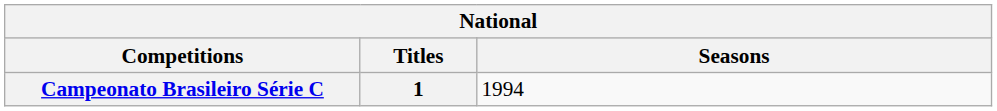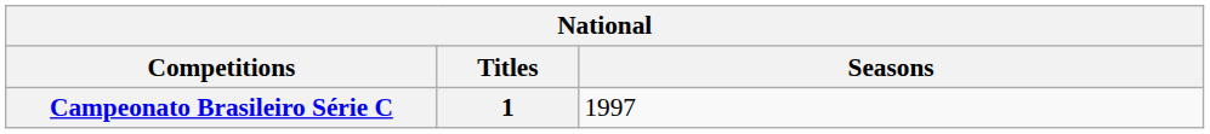Campeonato Brasileiro Série C | Seasons: 1994 -> 1997
